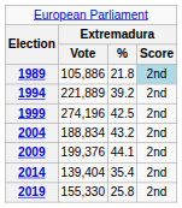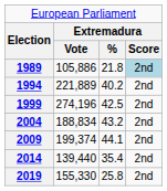1994 | column 3: 39.2 -> 40.2
2009 | column 2: 199,376 -> 199,374
2014 | column 2: 139,404 -> 139,440
